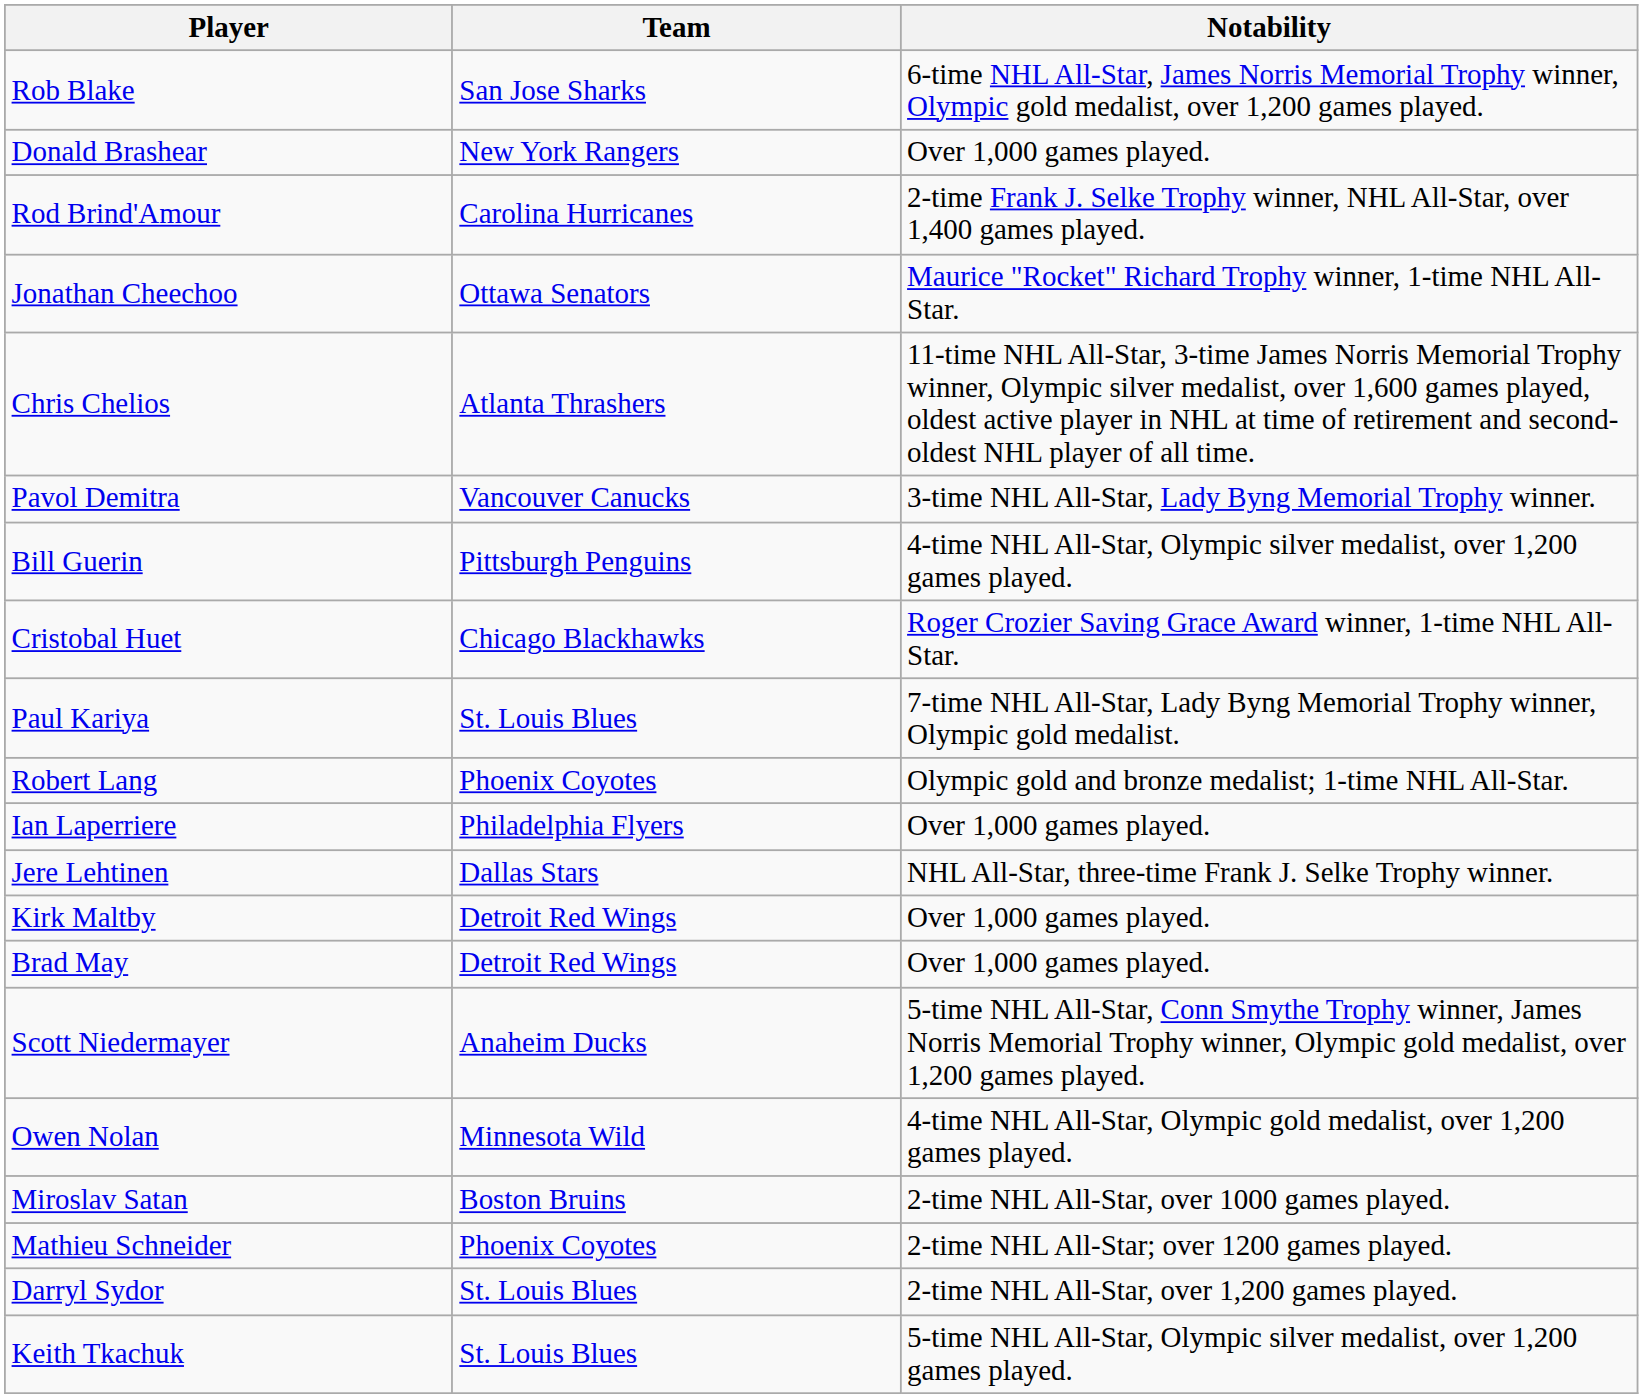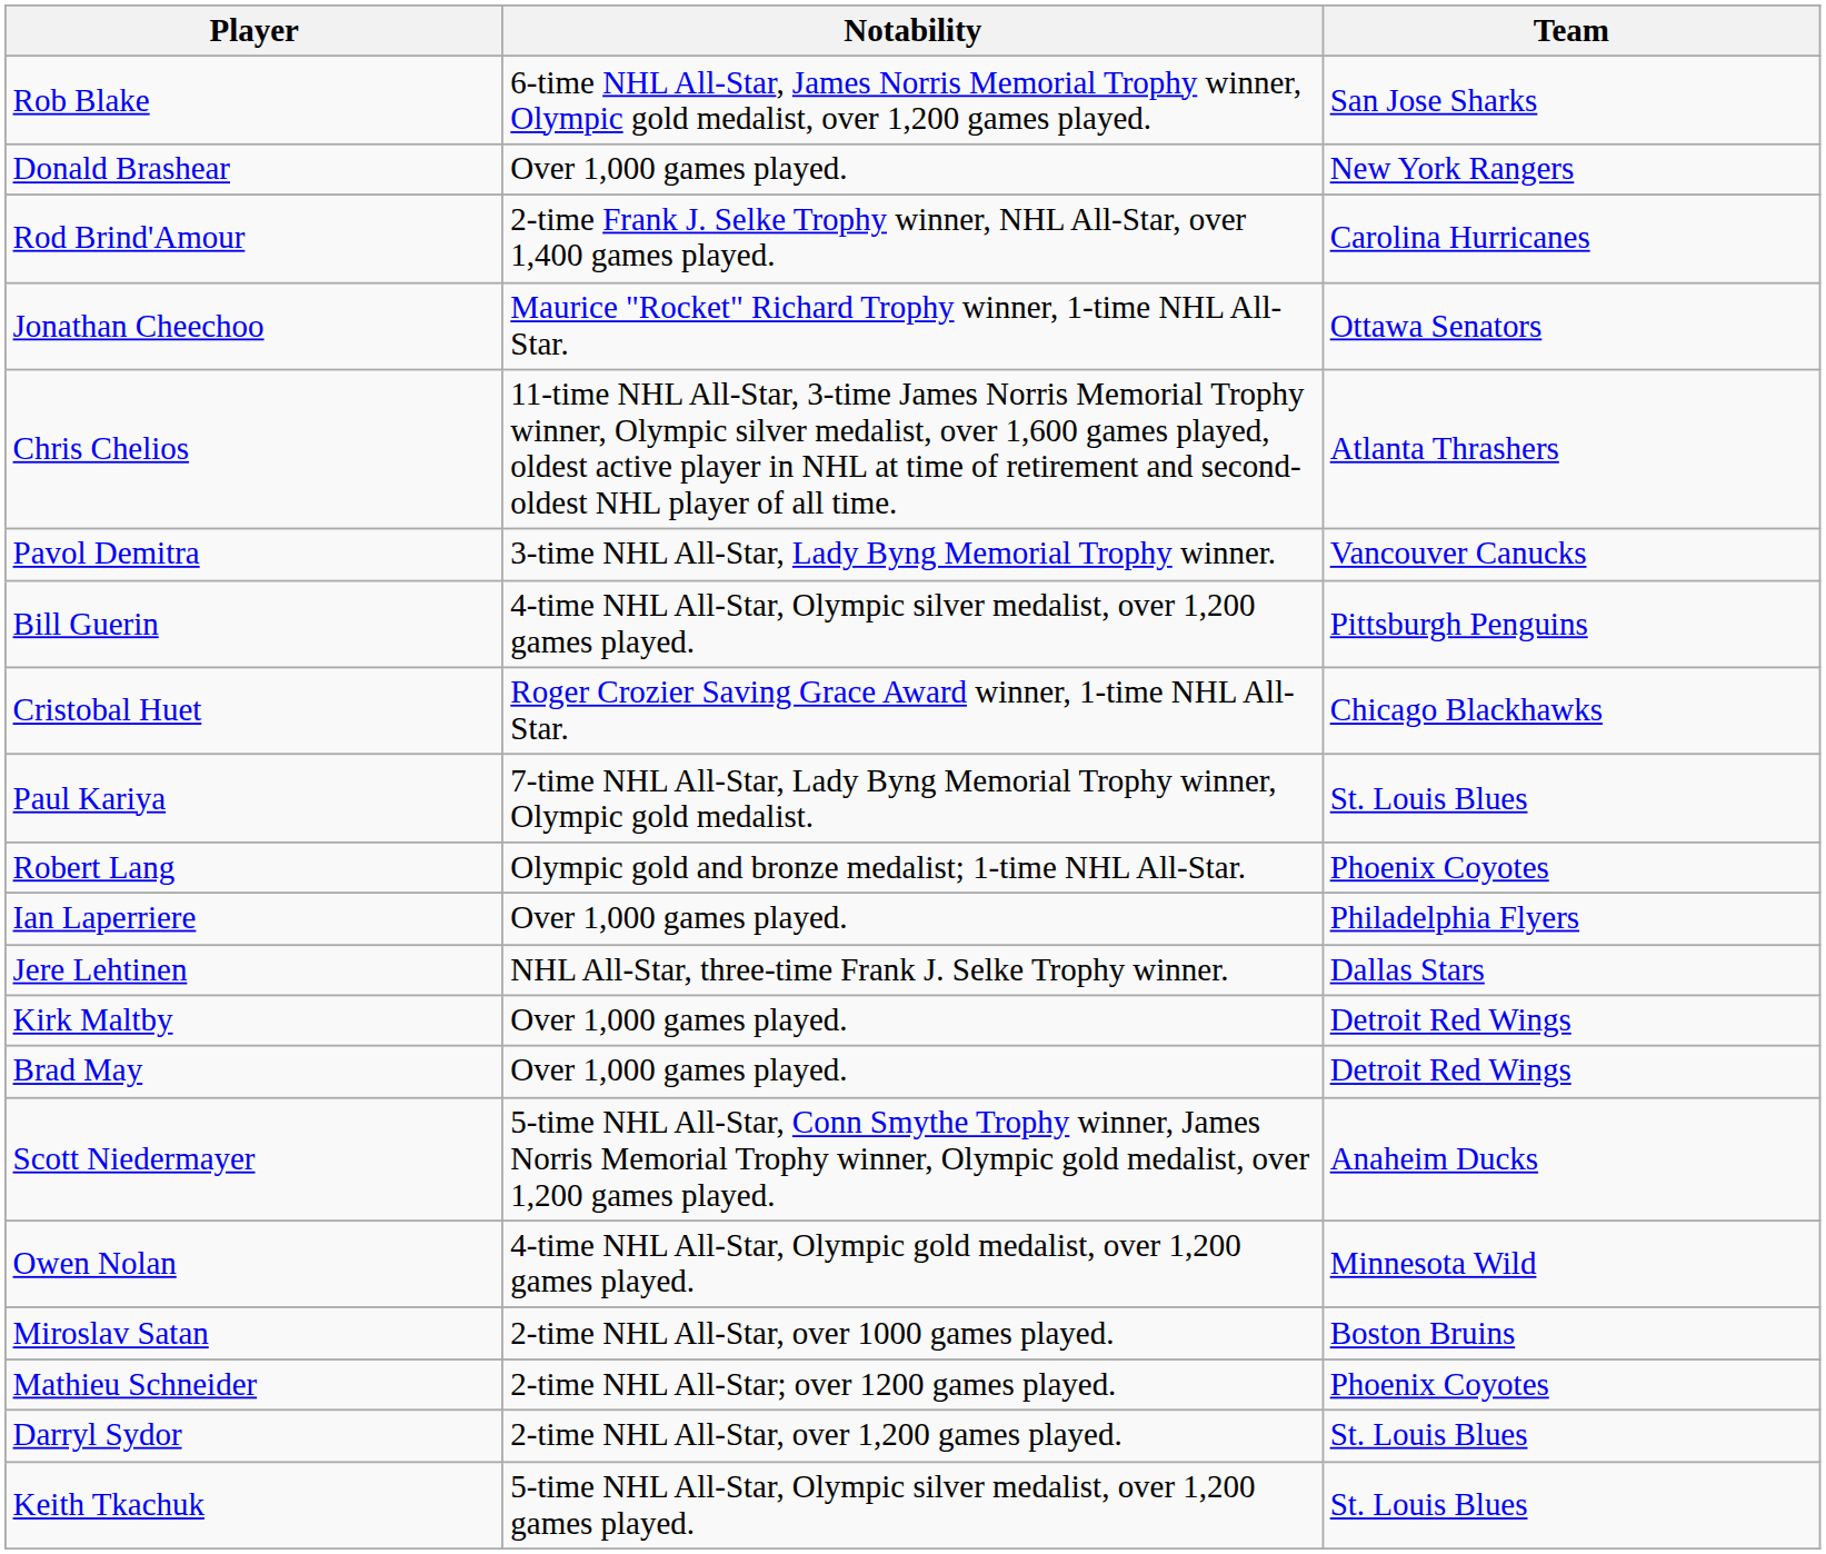columns swapped: Team <-> Notability
